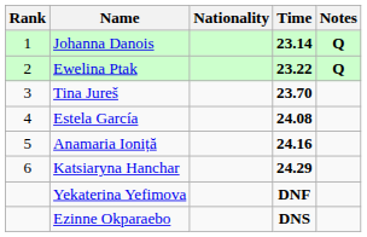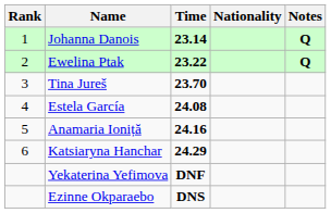columns swapped: Nationality <-> Time
